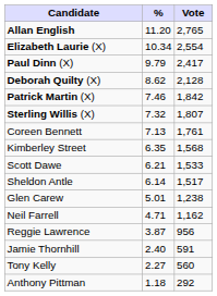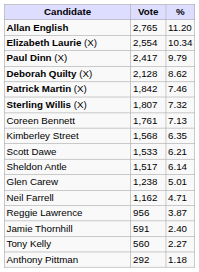columns swapped: Vote <-> %
